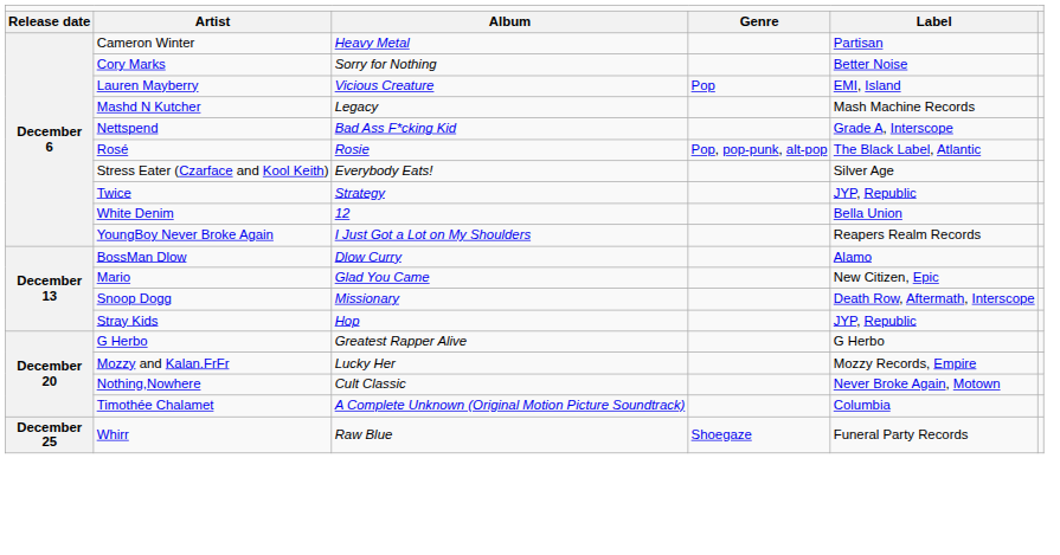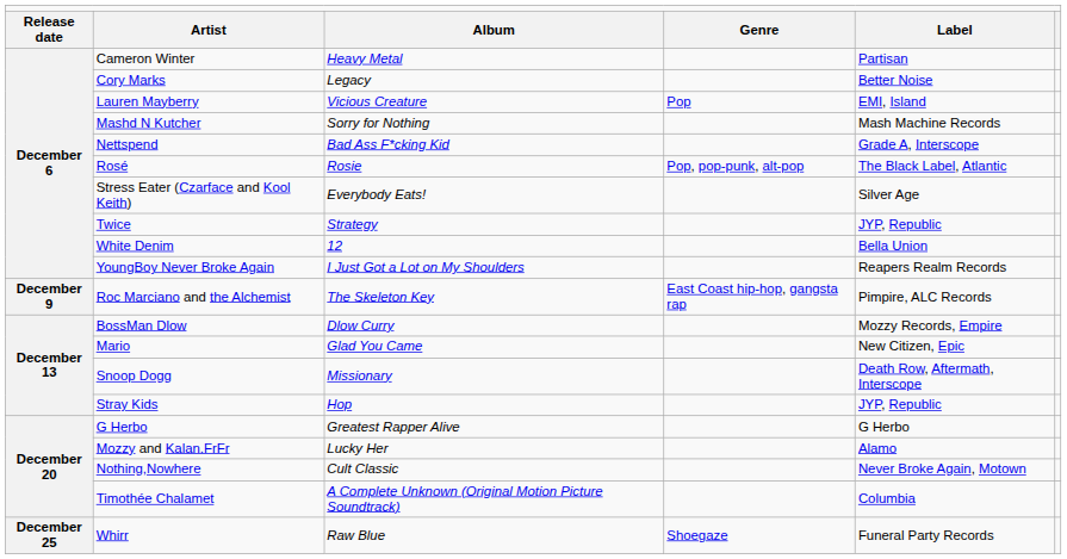Cory Marks | column 3: Sorry for Nothing -> Legacy
Mashd N Kutcher | column 3: Legacy -> Sorry for Nothing
+ row: December 9 | Roc Marciano and the Alchemist | The Skeleton Key | East Coast hip-hop, gangsta rap | Pimpire, ALC Records
BossMan Dlow | column 5: Alamo -> Mozzy Records, Empire
Mozzy and Kalan.FrFr | column 5: Mozzy Records, Empire -> Alamo
